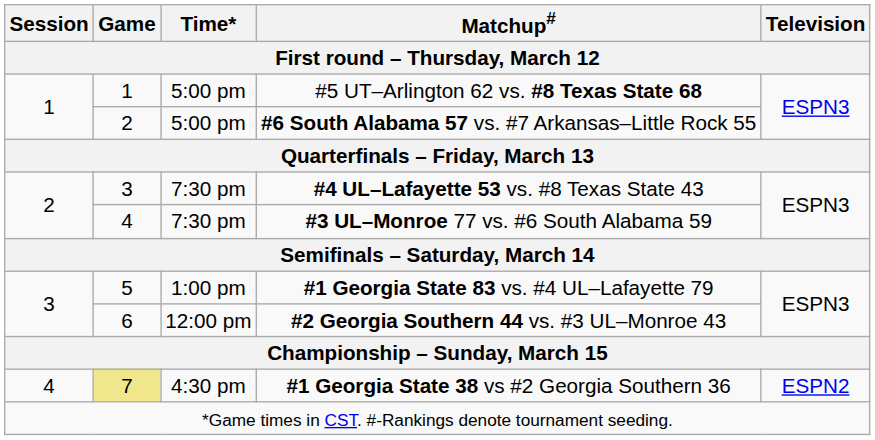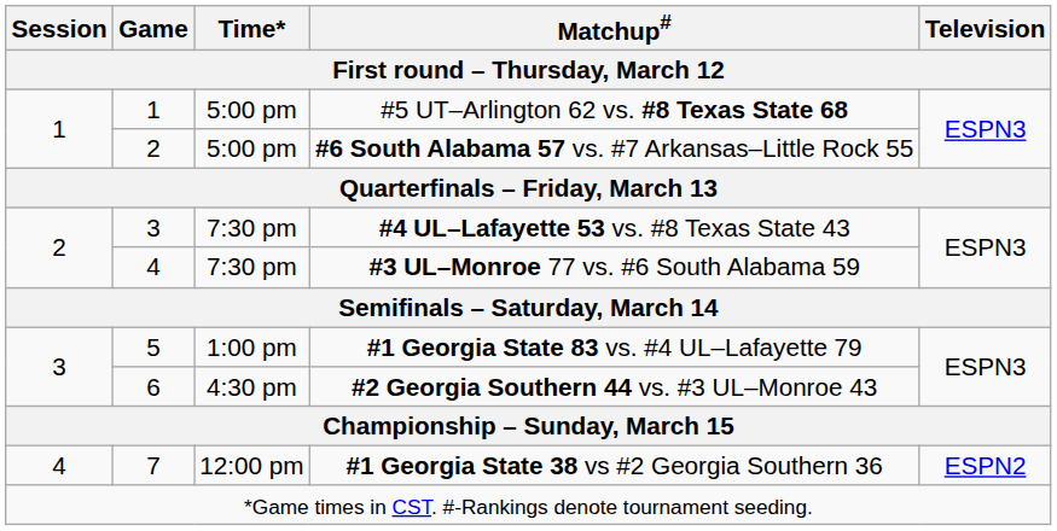#2 Georgia Southern 44 vs. #3 UL–Monroe 43 | Time* / First round – Thursday, March 12: 12:00 pm -> 4:30 pm
#1 Georgia State 38 vs #2 Georgia Southern 36 | Game / First round – Thursday, March 12: khaki background -> no background
#1 Georgia State 38 vs #2 Georgia Southern 36 | Time* / First round – Thursday, March 12: 4:30 pm -> 12:00 pm
